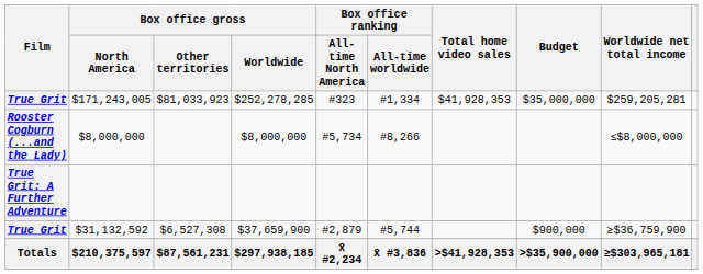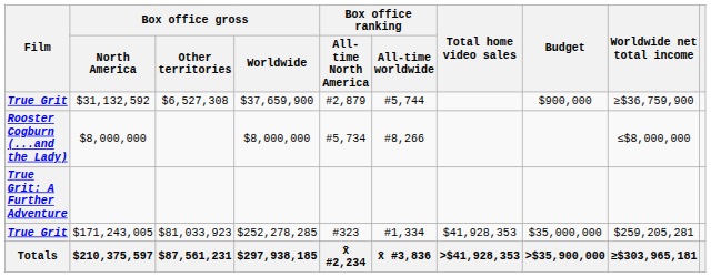rows swapped: $31,132,592 <-> $171,243,005
